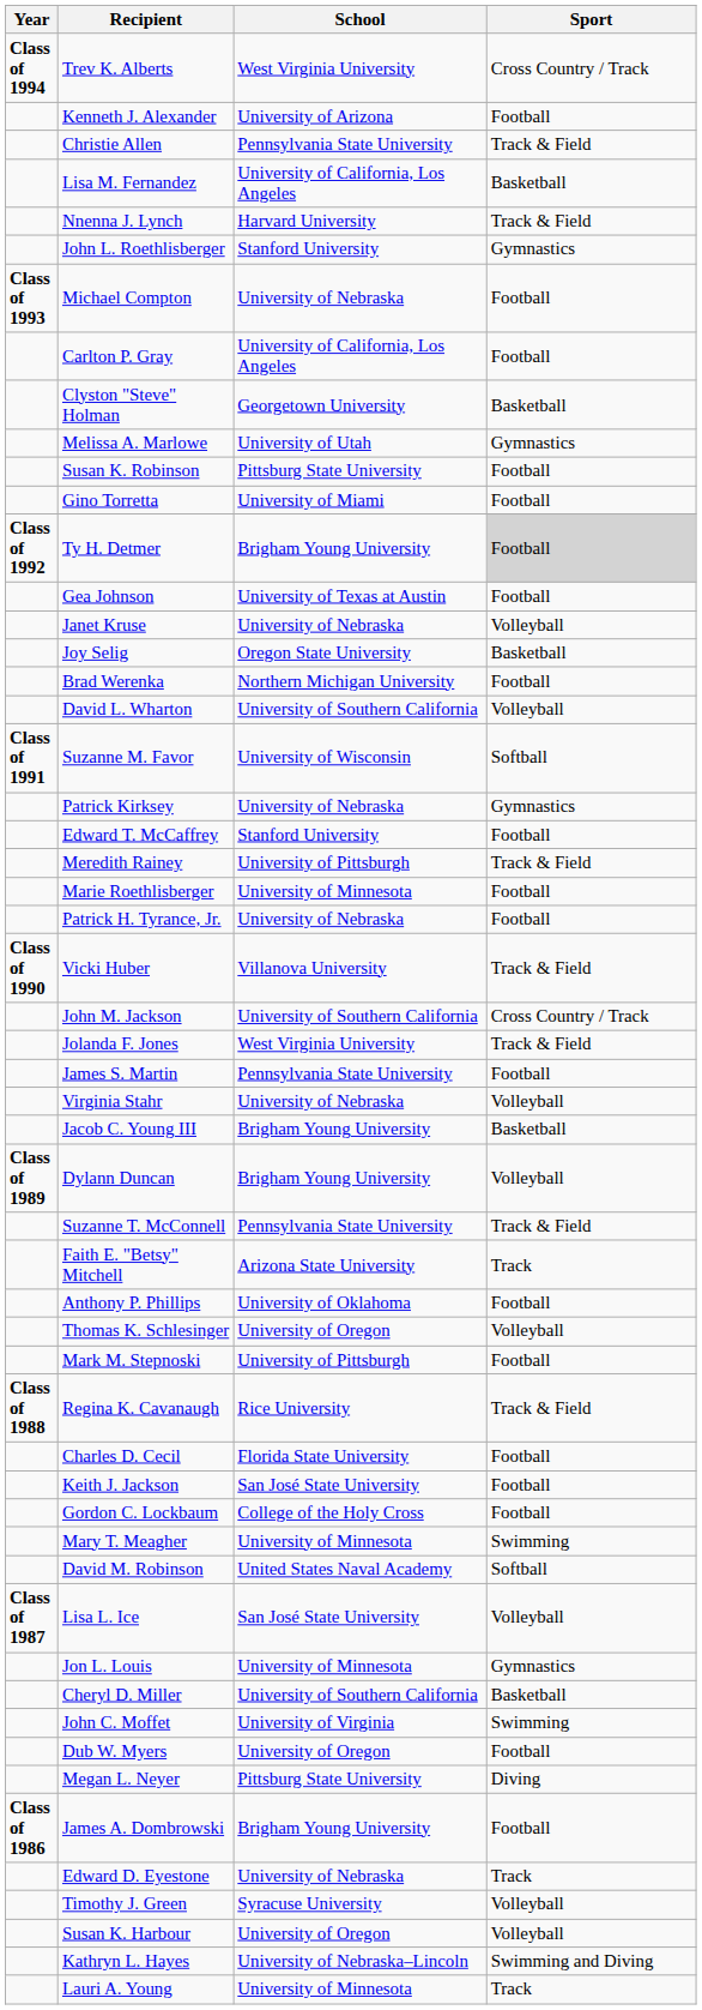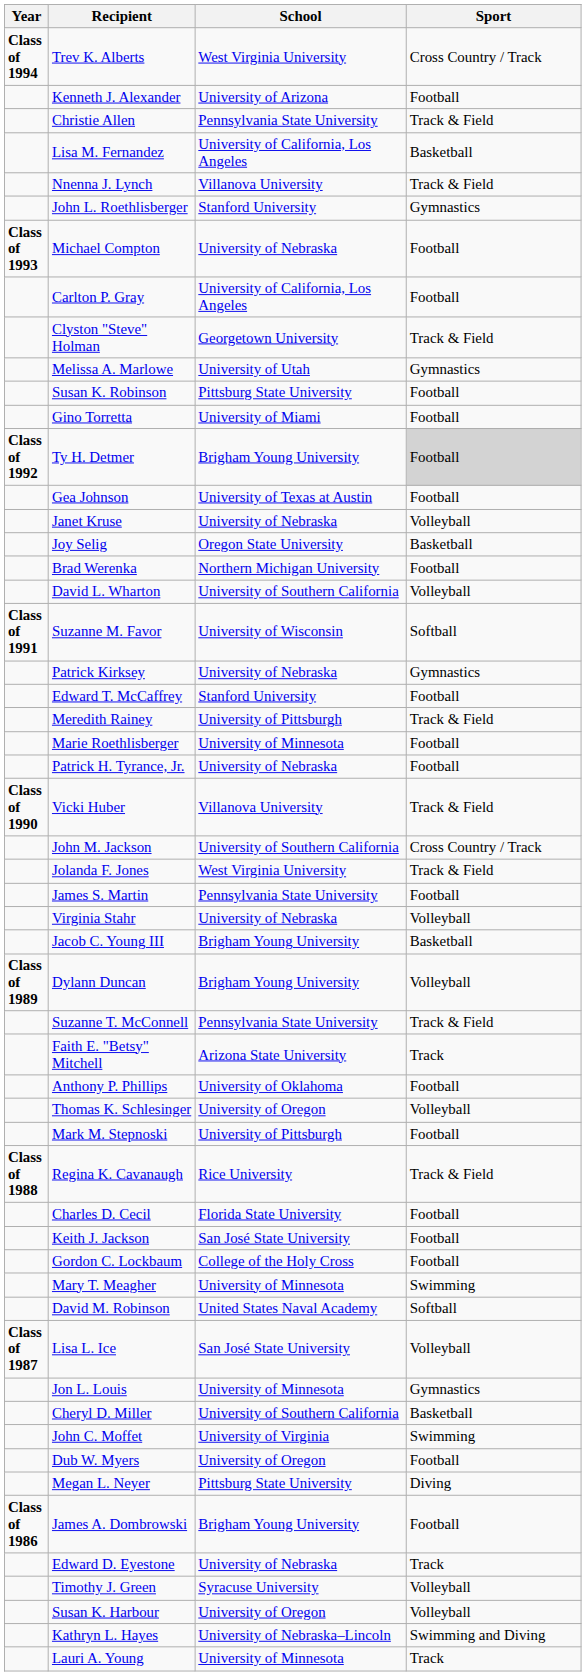Nnenna J. Lynch | School: Harvard University -> Villanova University
Clyston "Steve" Holman | Sport: Basketball -> Track & Field
